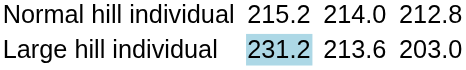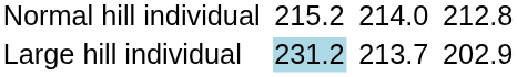Large hill individual | column 5: 213.6 -> 213.7
Large hill individual | column 7: 203.0 -> 202.9
